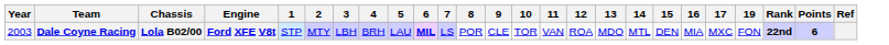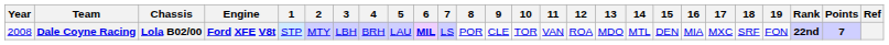+ column: 18 | SRF
Dale Coyne Racing | Year: 2003 -> 2008
Dale Coyne Racing | Points: 6 -> 7
